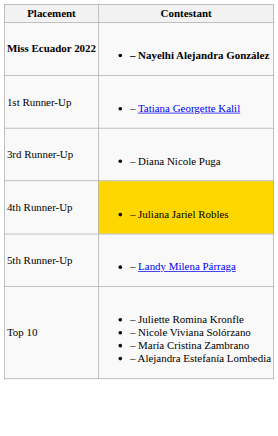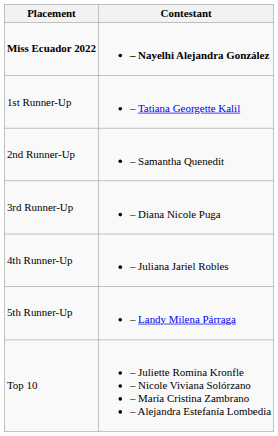+ row: 2nd Runner-Up | – Samantha Quenedit
4th Runner-Up | Contestant: gold background -> no background
